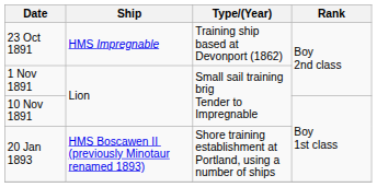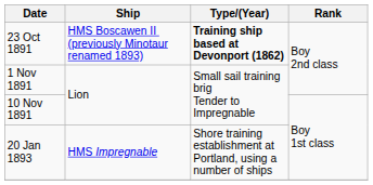23 Oct 1891 | Ship: HMS Impregnable -> HMS Boscawen II (previously Minotaur renamed 1893)
23 Oct 1891 | Type/(Year): normal -> bold
20 Jan 1893 | Ship: HMS Boscawen II (previously Minotaur renamed 1893) -> HMS Impregnable
